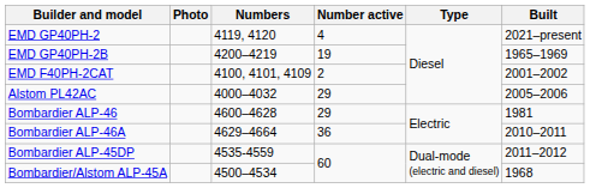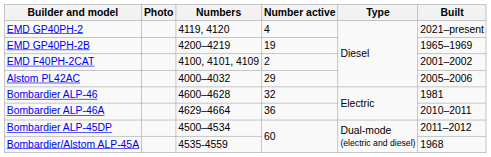Bombardier ALP-46 | Number active: 29 -> 32
Bombardier ALP-45DP | Numbers: 4535-4559 -> 4500–4534
Bombardier/Alstom ALP-45A | Numbers: 4500–4534 -> 4535-4559
